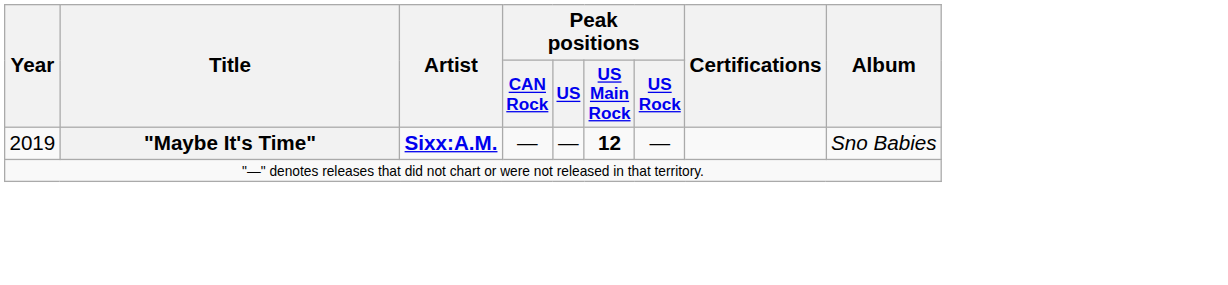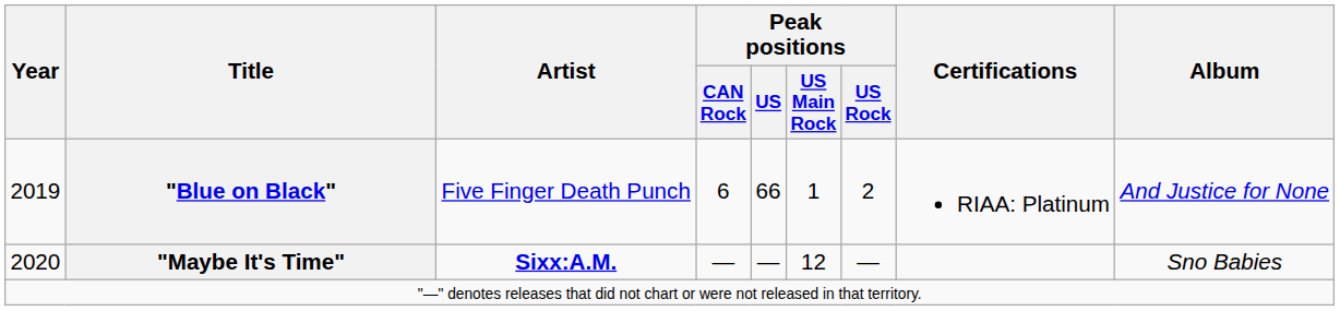+ row: 2019 | "Blue on Black" | Five Finger Death Punch | 6 | 66 | 1 | 2 | RIAA: Platinum | And Justice for None
"Maybe It's Time" | Year: 2019 -> 2020
"Maybe It's Time" | Peak positions / US Main Rock: bold -> normal
